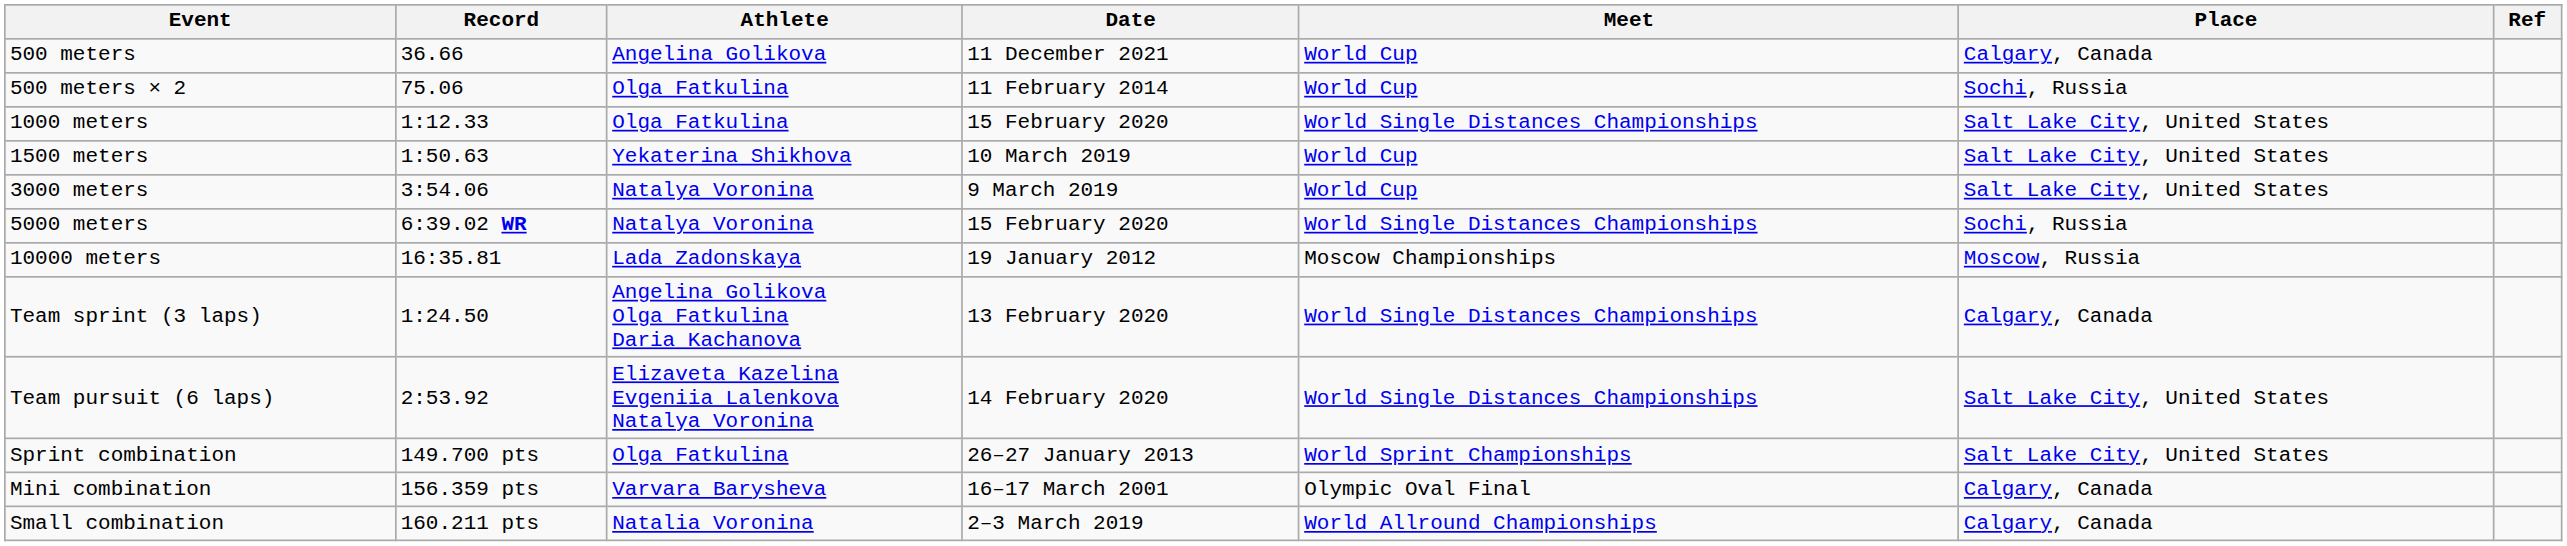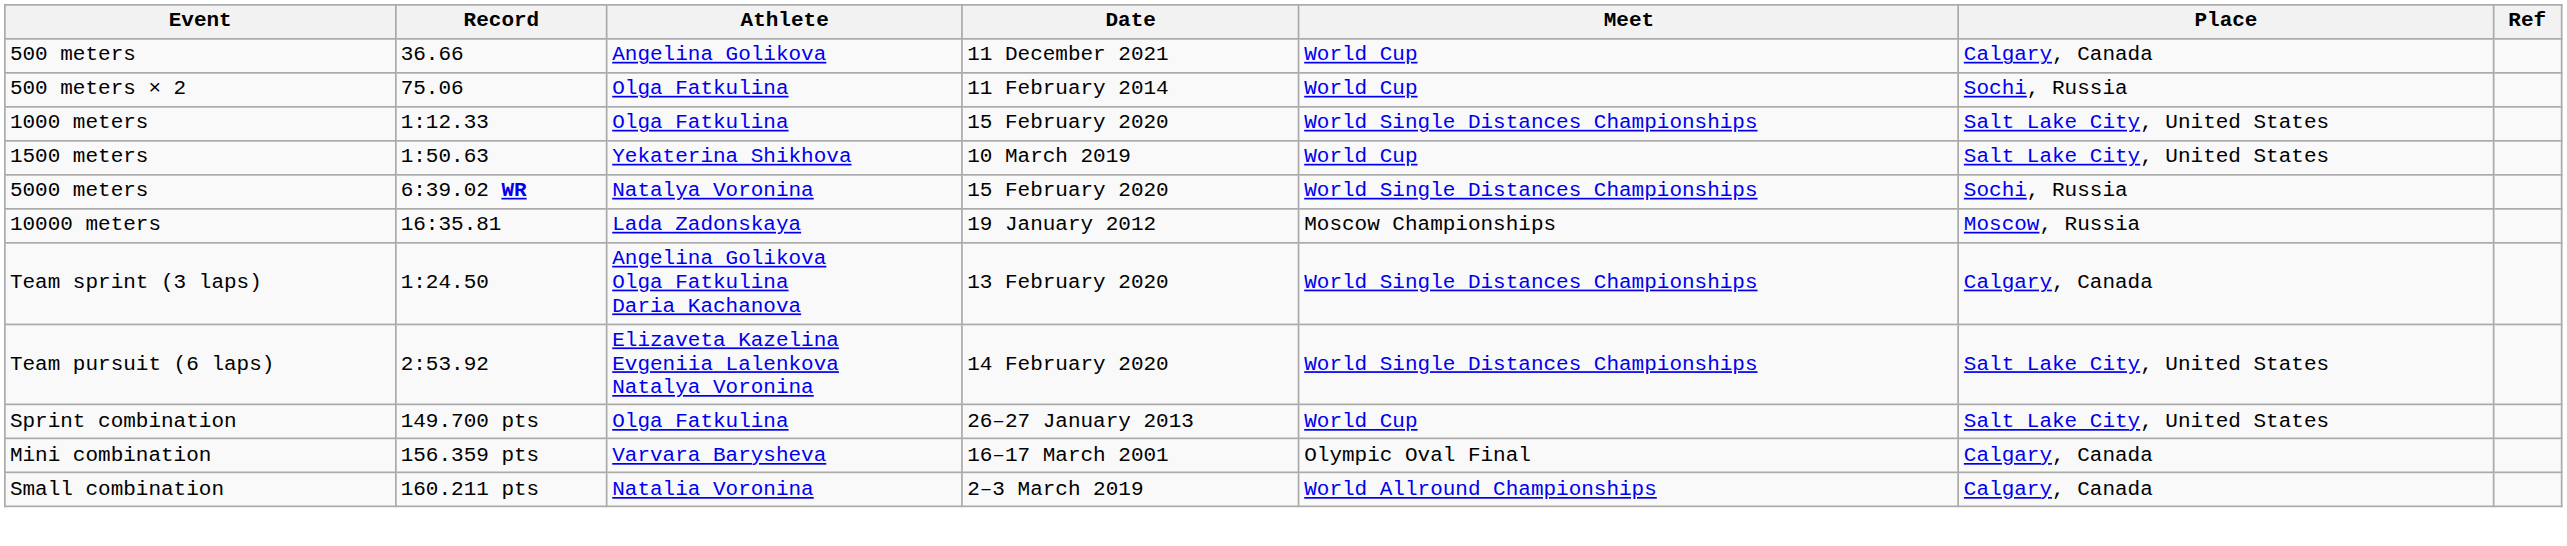- row: 3000 meters | 3:54.06 | Natalya Voronina | 9 March 2019 | World Cup | Salt Lake City, United States
Sprint combination | Meet: World Sprint Championships -> World Cup
